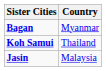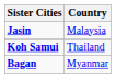rows swapped: Bagan <-> Jasin
